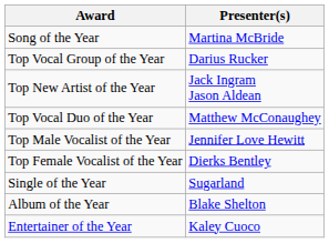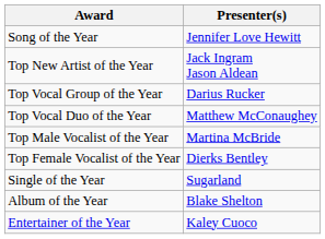Song of the Year | Presenter(s): Martina McBride -> Jennifer Love Hewitt
rows swapped: Top Vocal Group of the Year <-> Top New Artist of the Year
Top Male Vocalist of the Year | Presenter(s): Jennifer Love Hewitt -> Martina McBride
